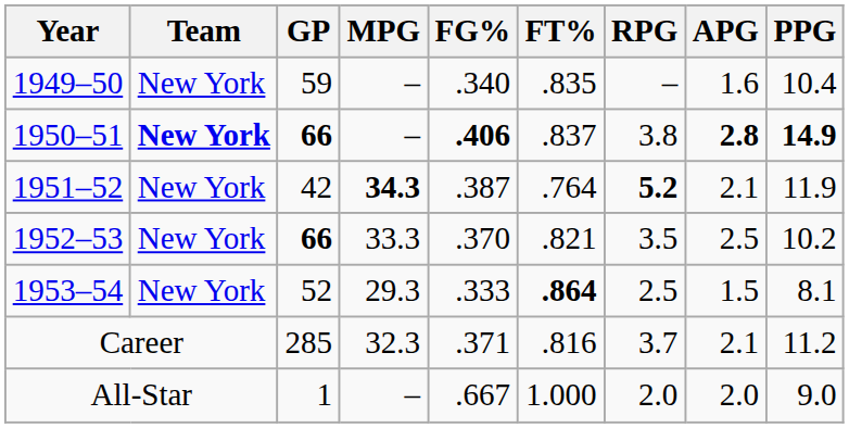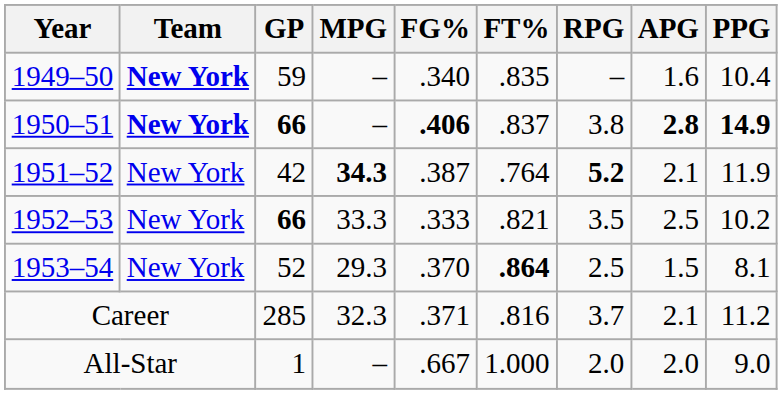1949–50 | Team: normal -> bold
1952–53 | FG%: .370 -> .333
1953–54 | FG%: .333 -> .370
